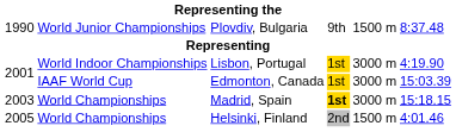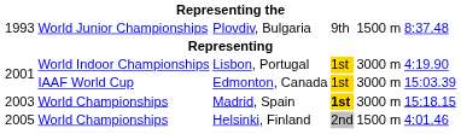Plovdiv, Bulgaria | column 1: 1990 -> 1993
